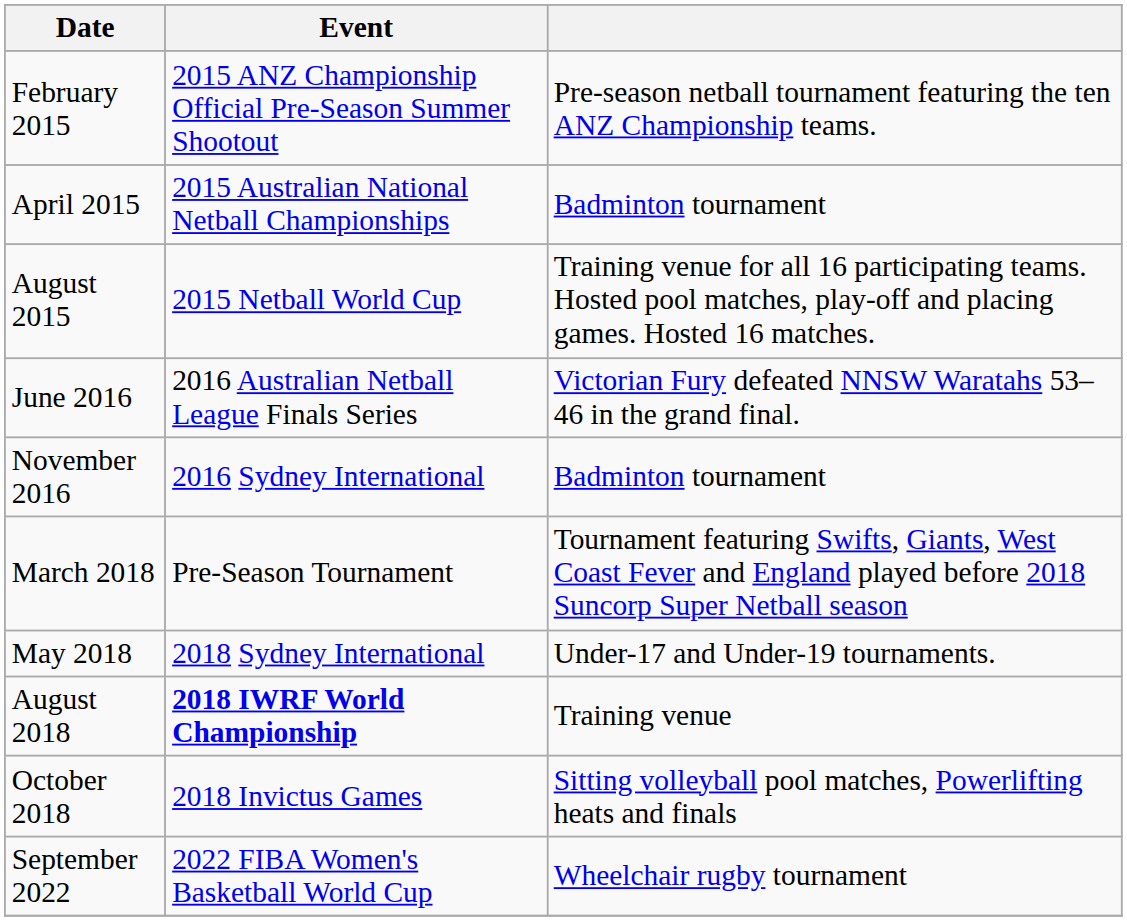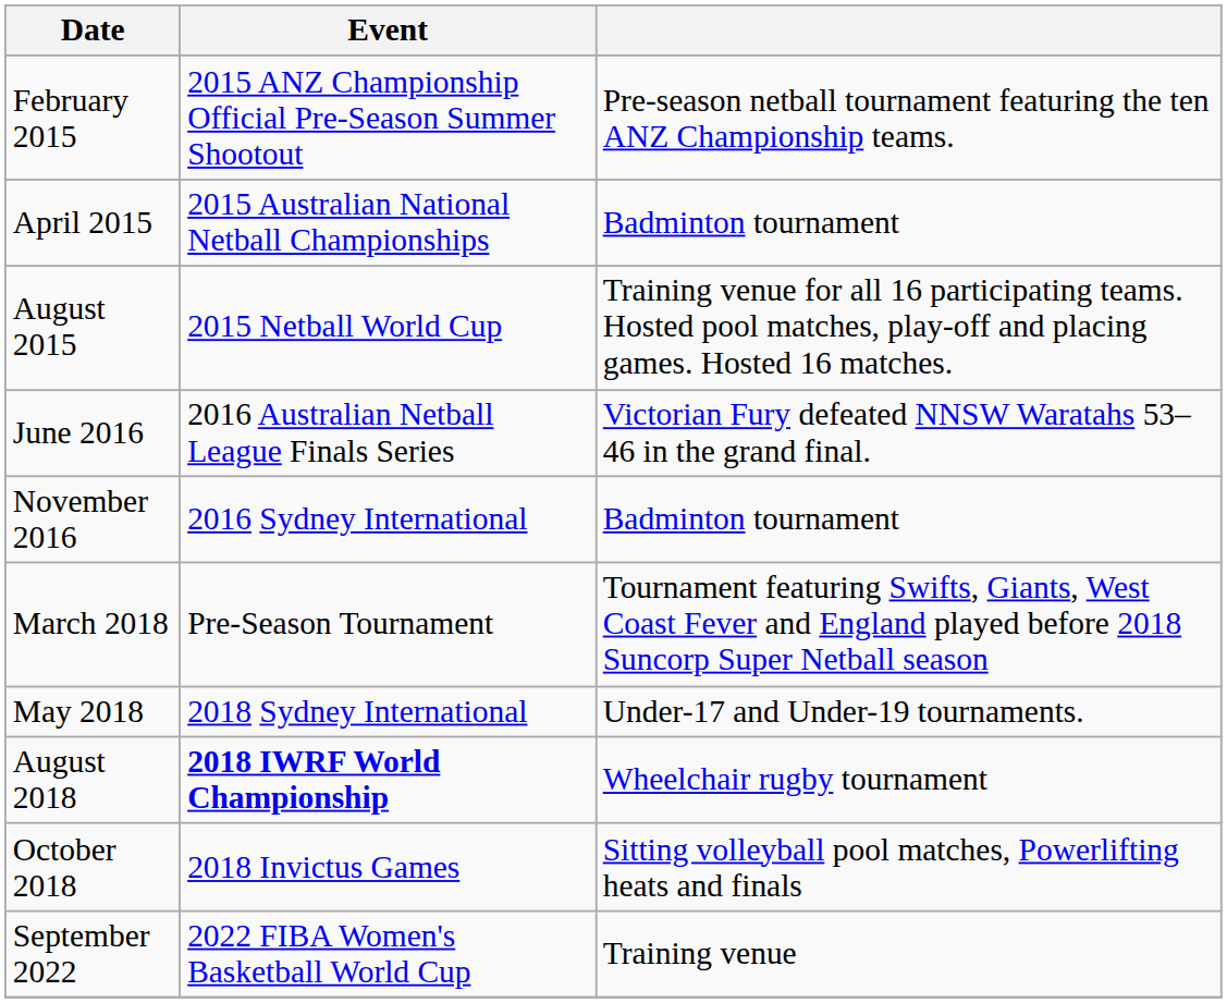August 2018 | column 3: Training venue -> Wheelchair rugby tournament
September 2022 | column 3: Wheelchair rugby tournament -> Training venue
